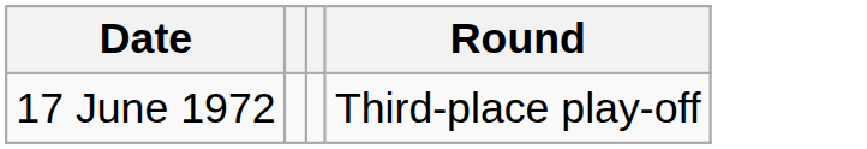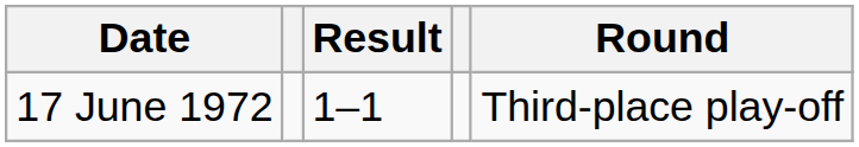+ column: Result | 1–1
